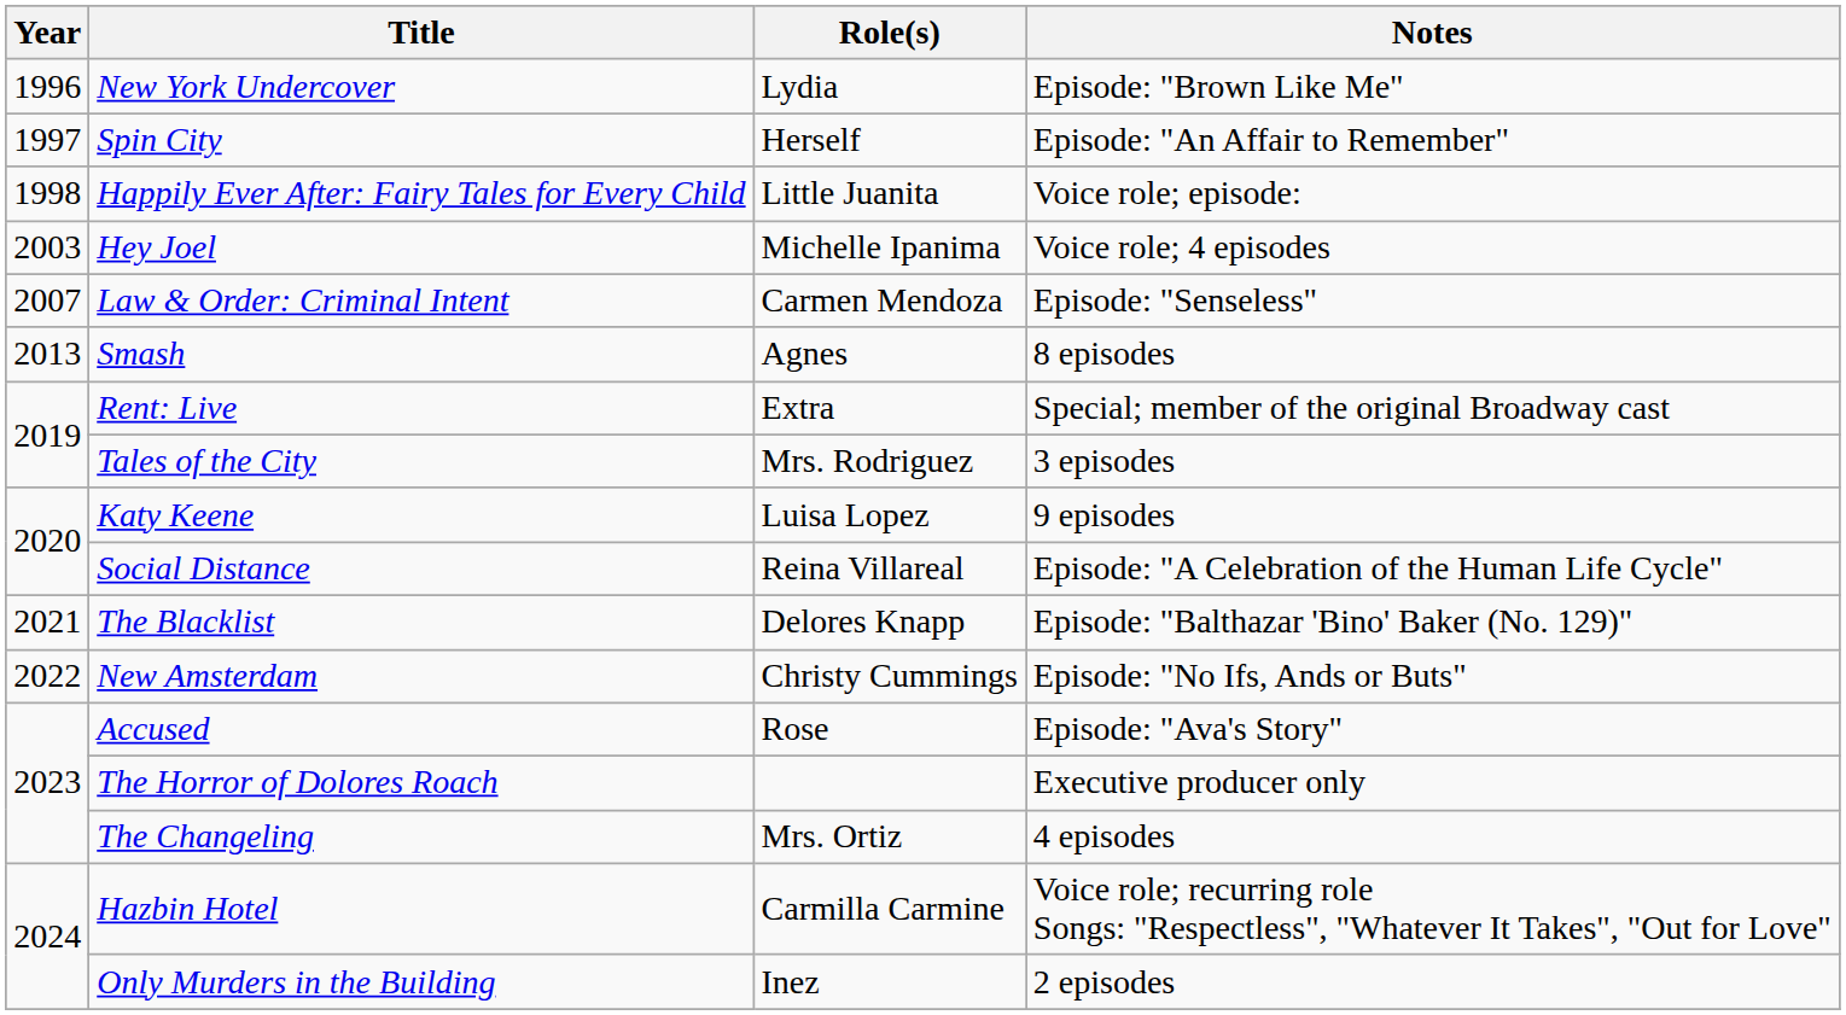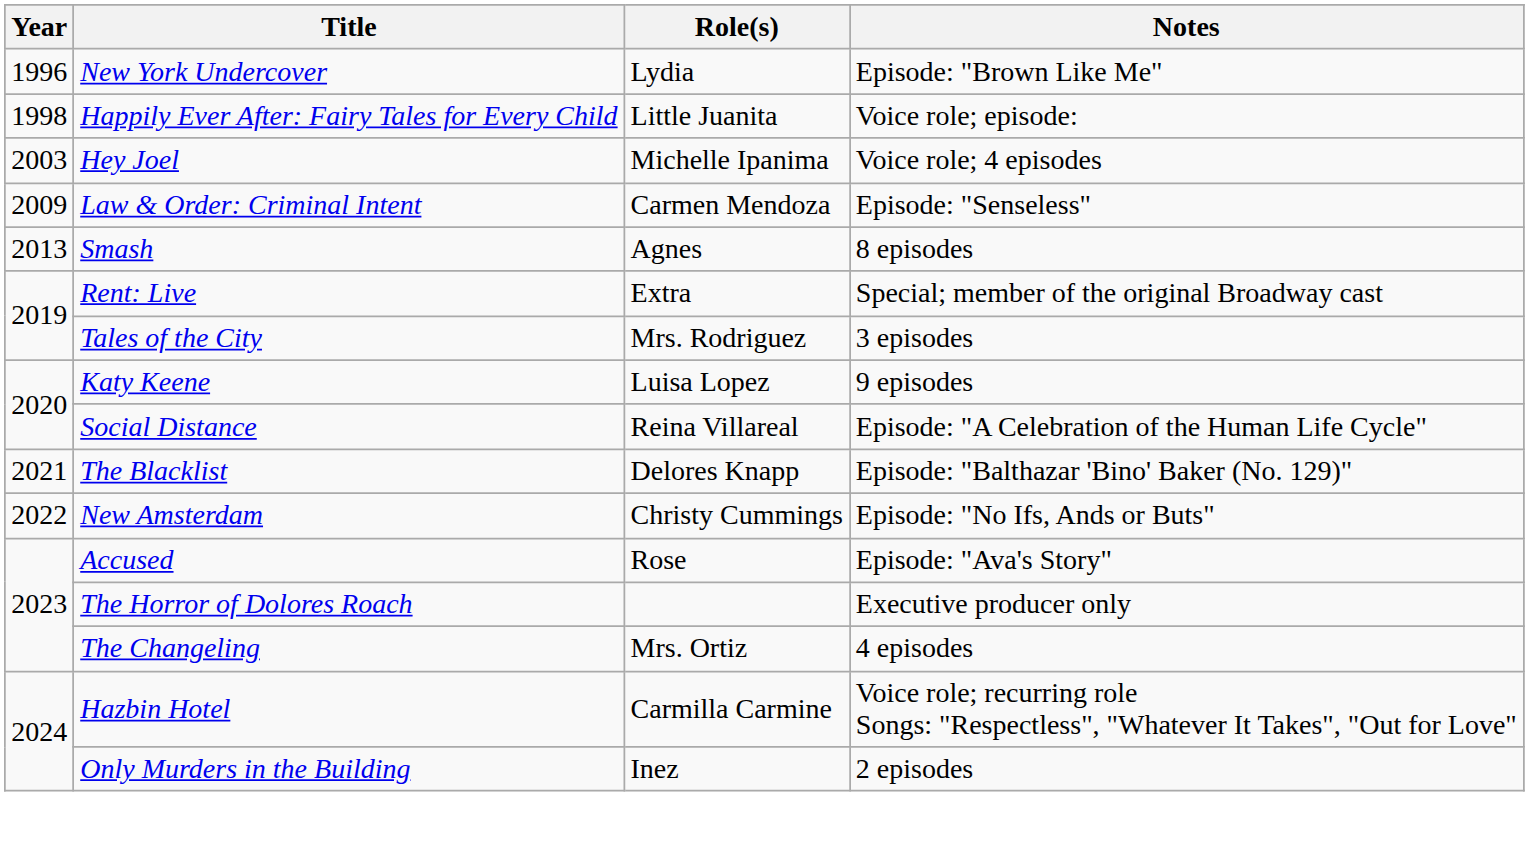- row: 1997 | Spin City | Herself | Episode: "An Affair to Remember"
Law & Order: Criminal Intent | Year: 2007 -> 2009
